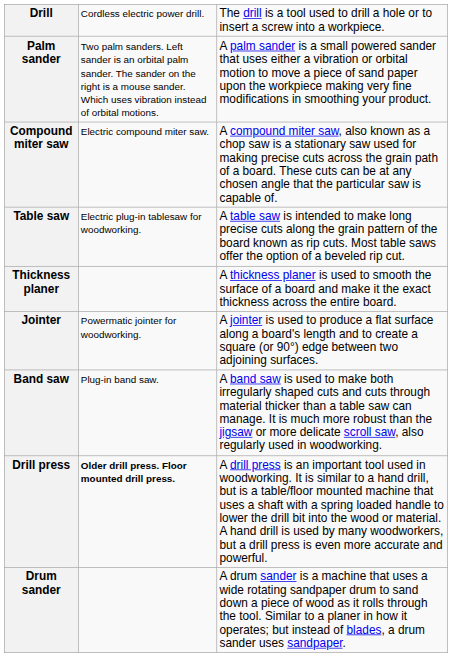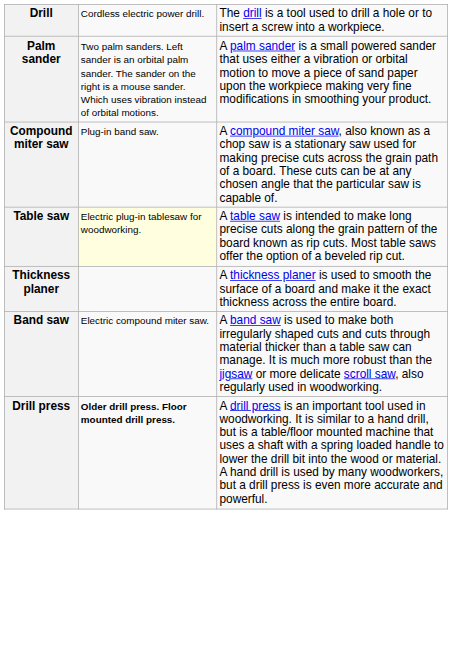Compound miter saw | column 2: Electric compound miter saw. -> Plug-in band saw.
Table saw | column 2: no background -> lightyellow background
- row: Jointer | Powermatic jointer for woodworking. | A jointer is used to produce a flat surface along a board's length and to create a square (or 90°) edge between two adjoining surfaces.
Band saw | column 2: Plug-in band saw. -> Electric compound miter saw.
- row: Drum sander | A drum sander is a machine that uses a wide rotating sandpaper drum to sand down a piece of wood as it rolls through the tool. Similar to a planer in how it operates; but instead of blades, a drum sander uses sandpaper.
